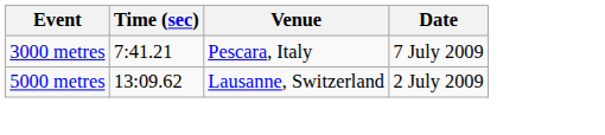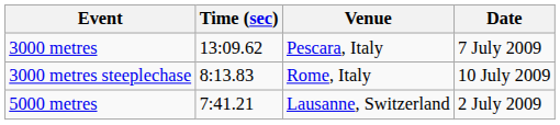3000 metres | Time (sec): 7:41.21 -> 13:09.62
+ row: 3000 metres steeplechase | 8:13.83 | Rome, Italy | 10 July 2009
5000 metres | Time (sec): 13:09.62 -> 7:41.21
